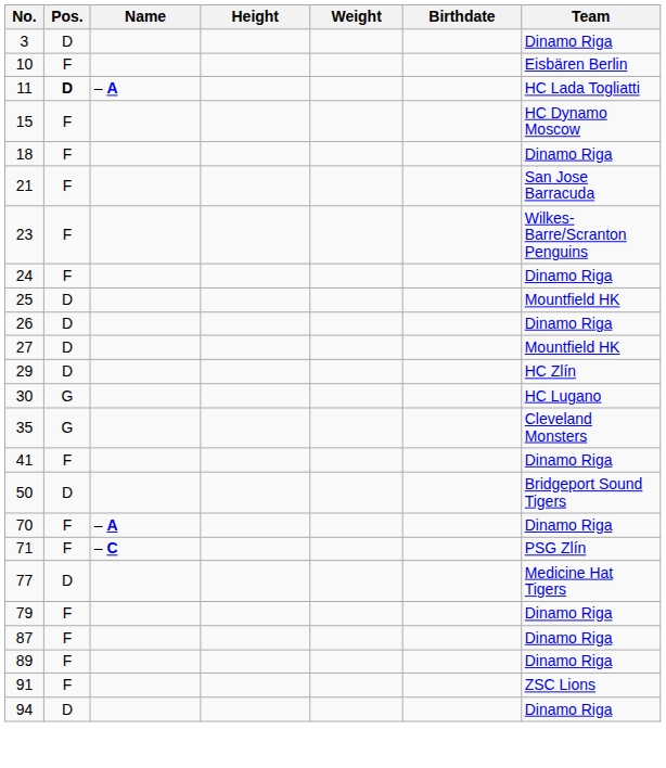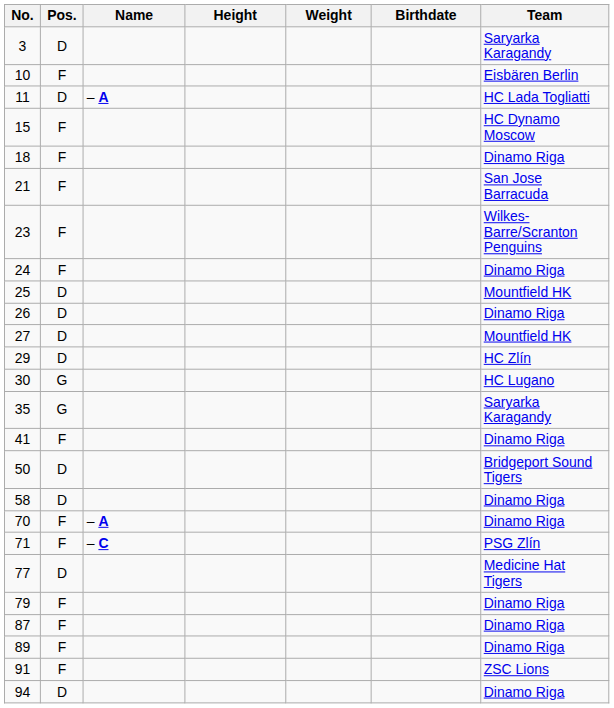3 | Team: Dinamo Riga -> Saryarka Karagandy
11 | Pos.: bold -> normal
35 | Team: Cleveland Monsters -> Saryarka Karagandy
+ row: 58 | D | Dinamo Riga
